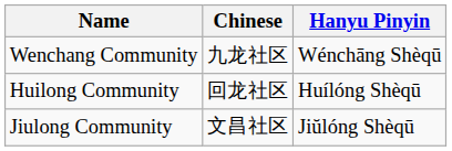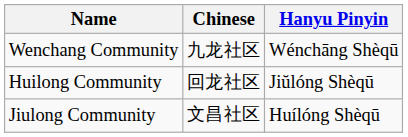Huilong Community | Hanyu Pinyin: Huílóng Shèqū -> Jiŭlóng Shèqū
Jiulong Community | Hanyu Pinyin: Jiŭlóng Shèqū -> Huílóng Shèqū
